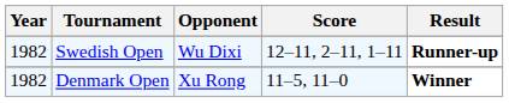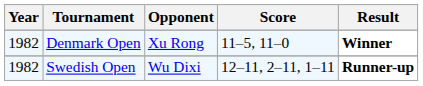rows swapped: Swedish Open <-> Denmark Open
